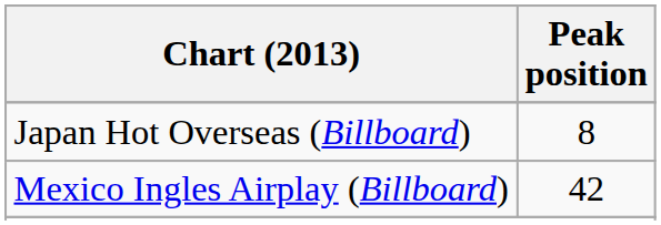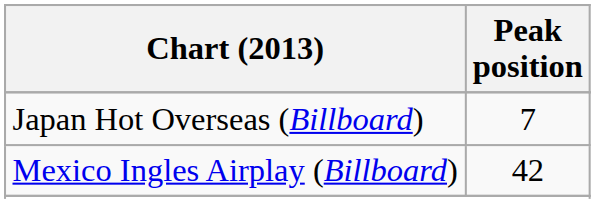Japan Hot Overseas (Billboard) | Peak position: 8 -> 7
